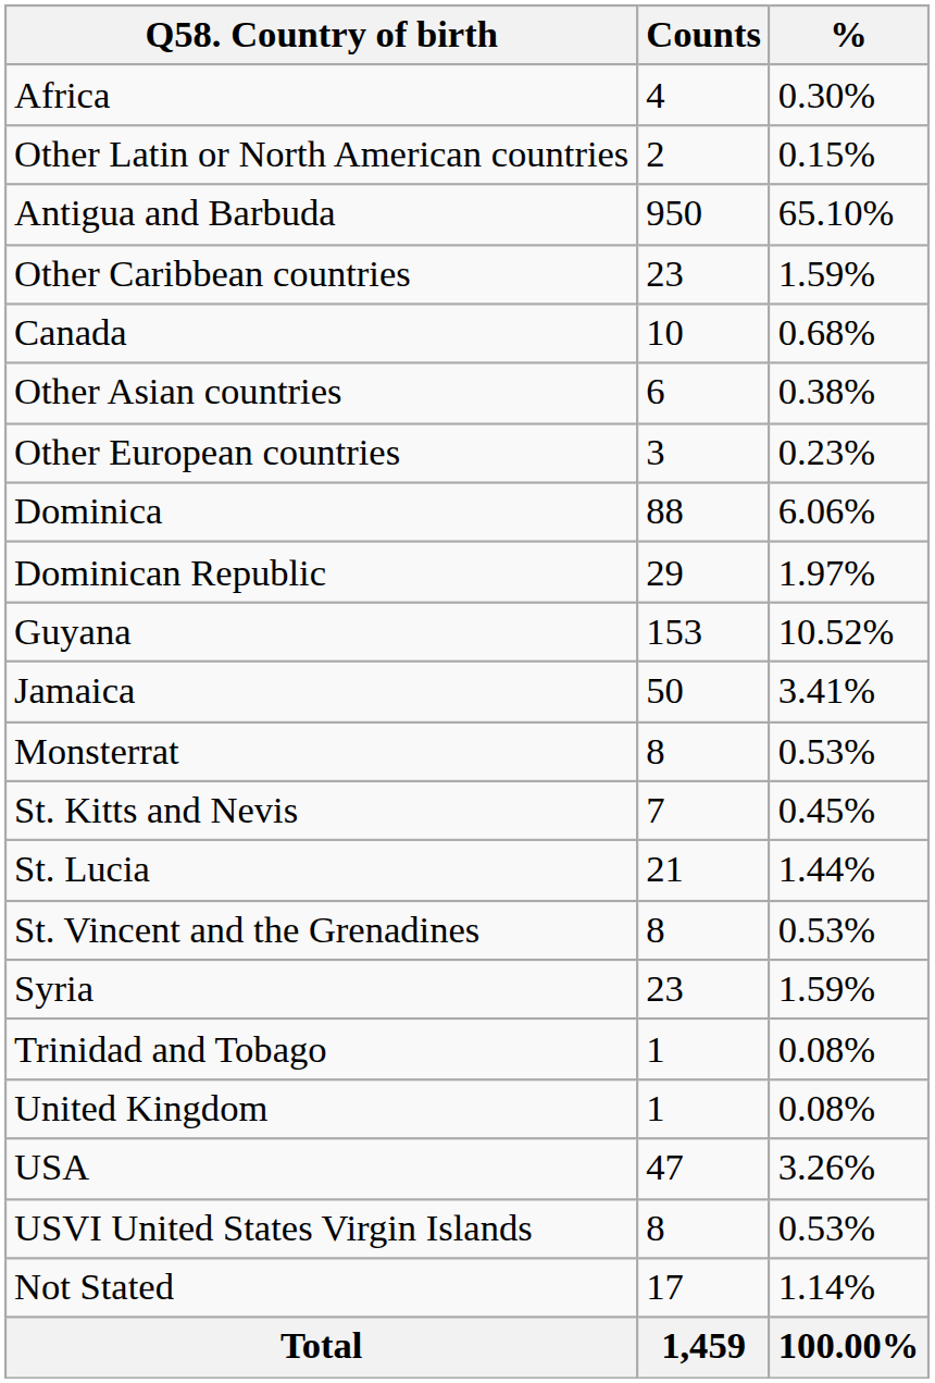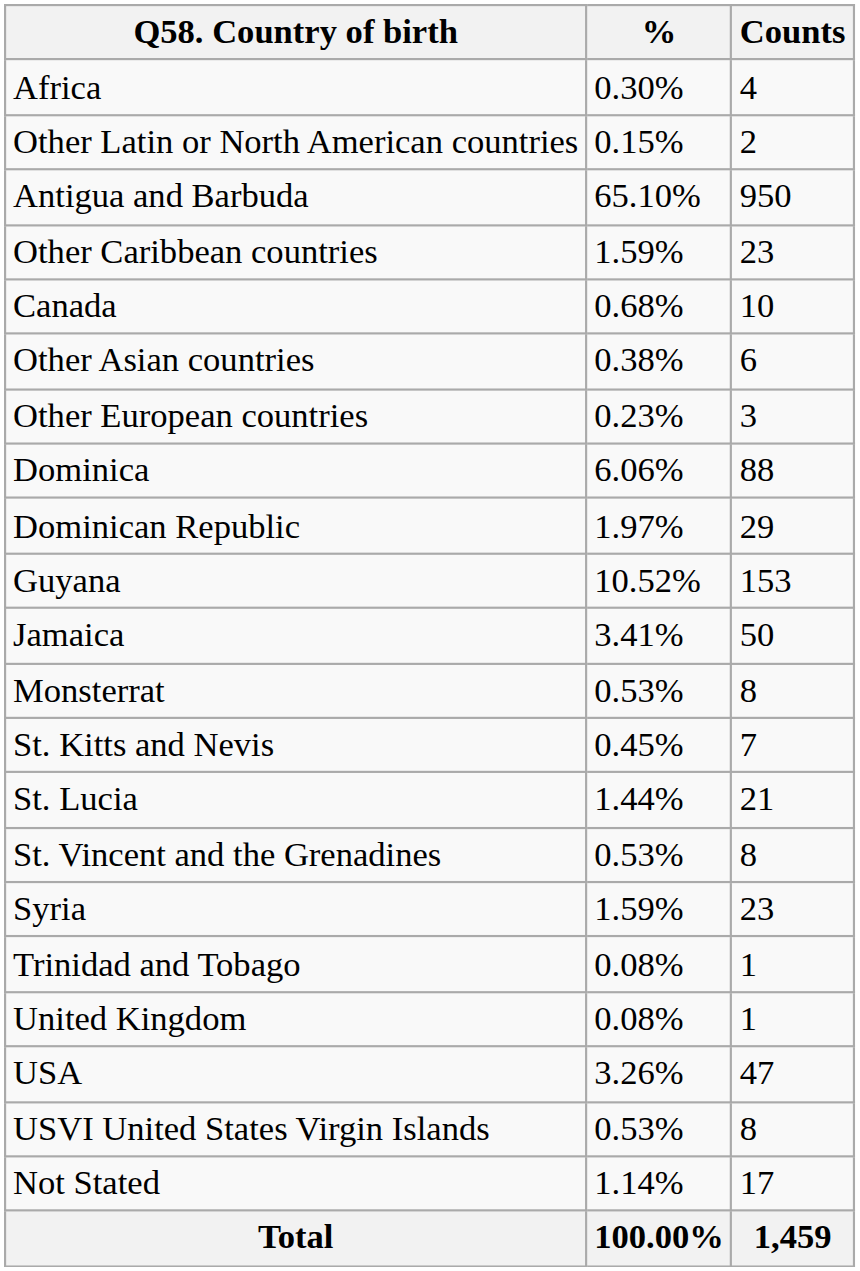columns swapped: Counts <-> %
